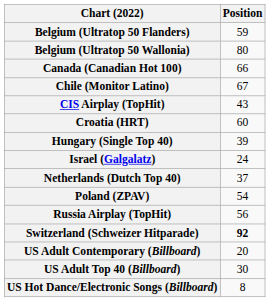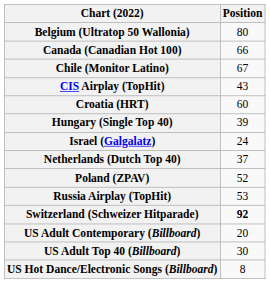- row: Belgium (Ultratop 50 Flanders) | 59
Poland (ZPAV) | Position: 54 -> 52
Russia Airplay (TopHit) | Position: 56 -> 53
